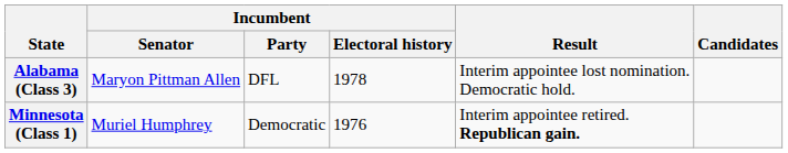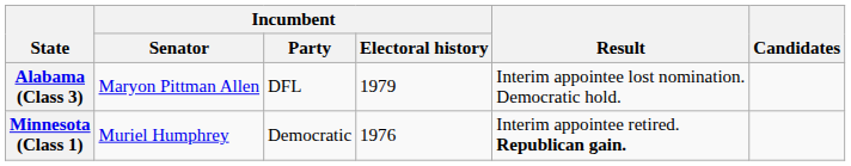Alabama (Class 3) | Incumbent / Electoral history: 1978 -> 1979
